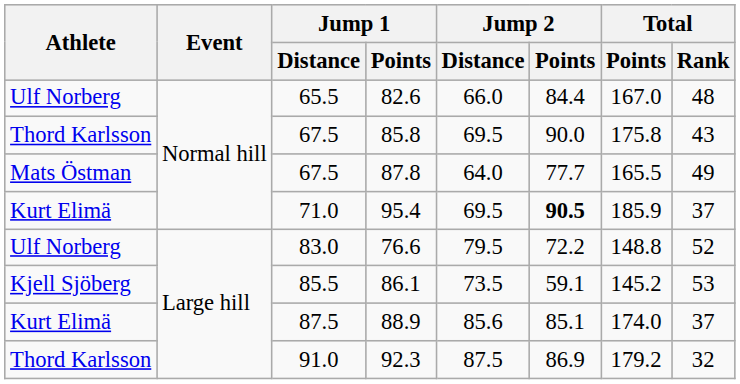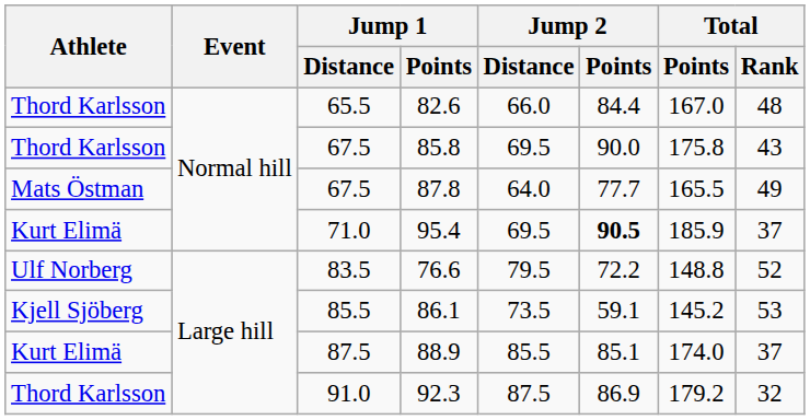82.6 | Athlete: Ulf Norberg -> Thord Karlsson
76.6 | Jump 1 / Distance: 83.0 -> 83.5
88.9 | Jump 2 / Distance: 85.6 -> 85.5
